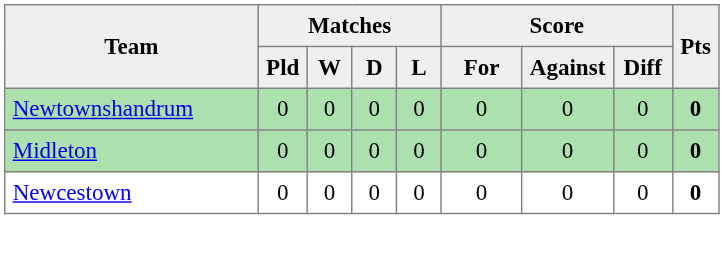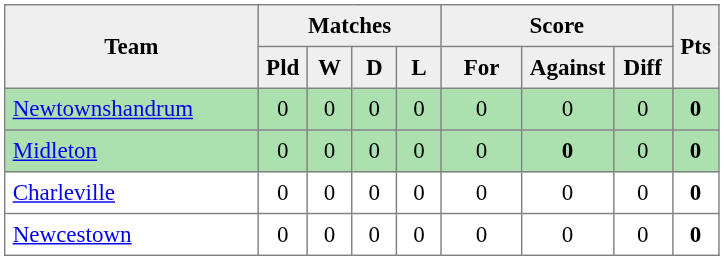Midleton | Score / Against: normal -> bold
+ row: Charleville | 0 | 0 | 0 | 0 | 0 | 0 | 0 | 0
